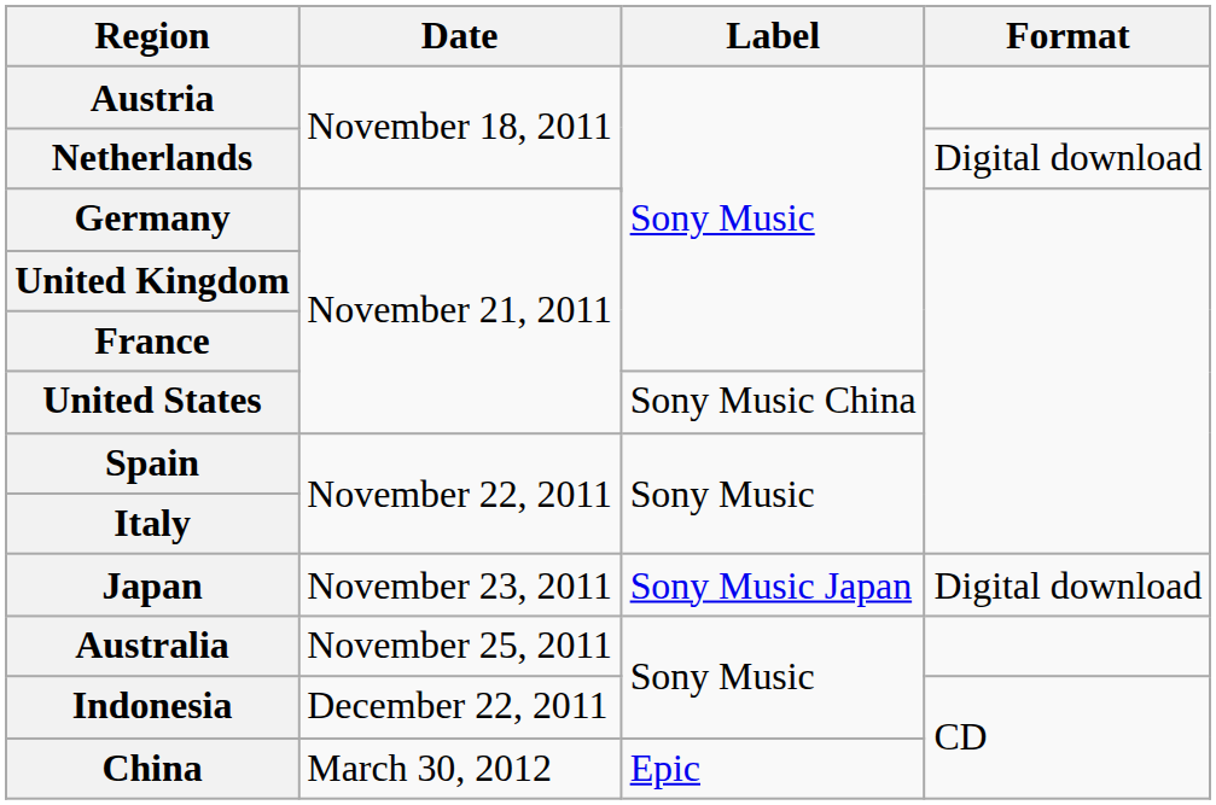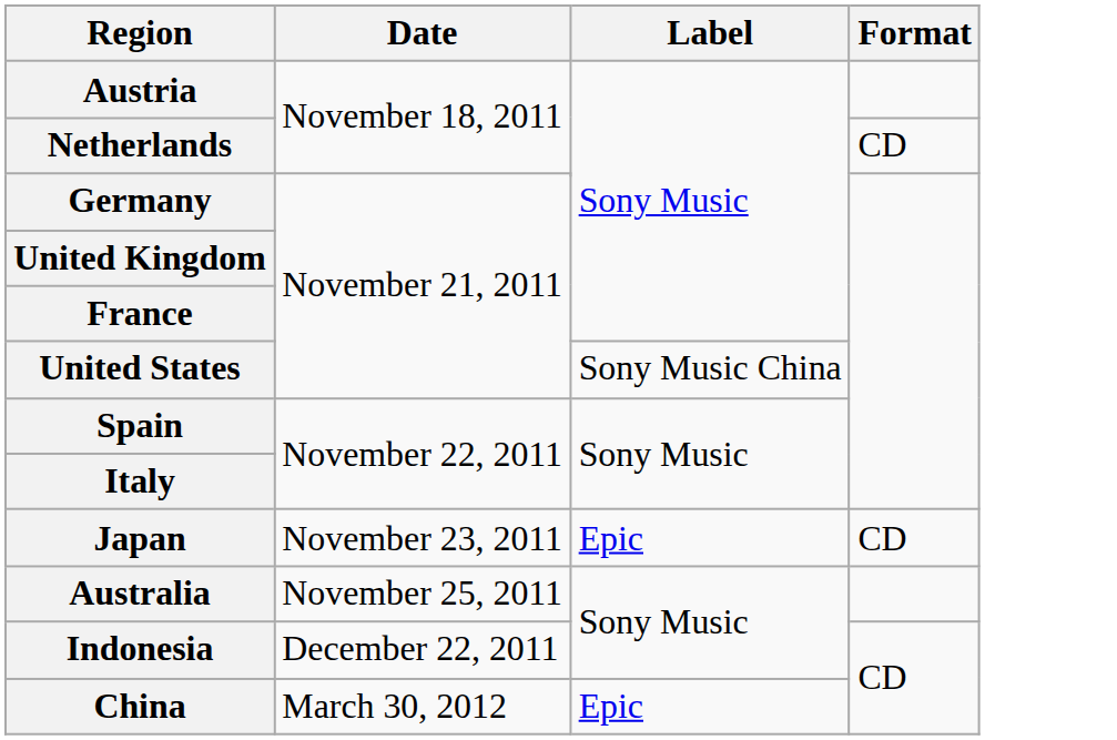Netherlands | Format: Digital download -> CD
Japan | Label: Sony Music Japan -> Epic
Japan | Format: Digital download -> CD
